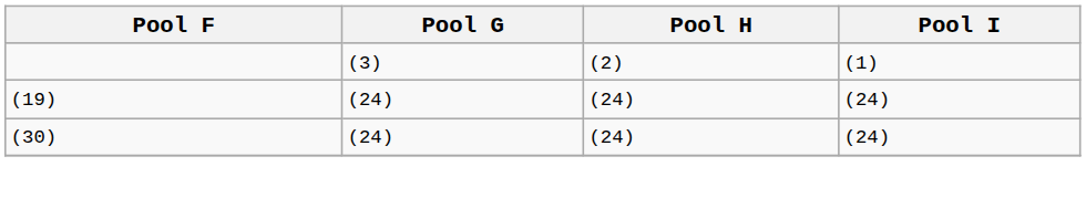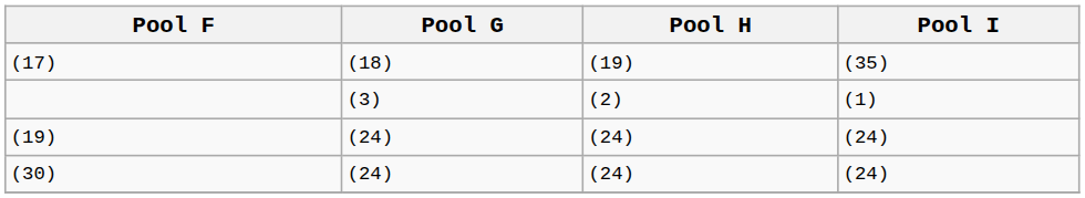+ row: (17) | (18) | (19) | (35)
